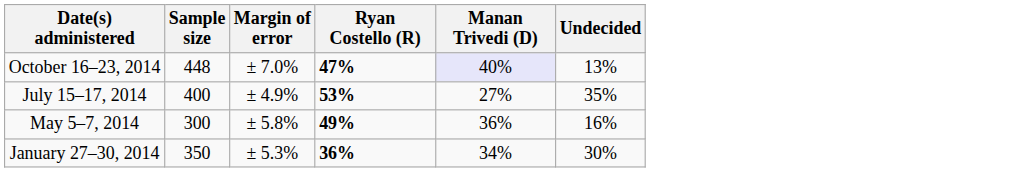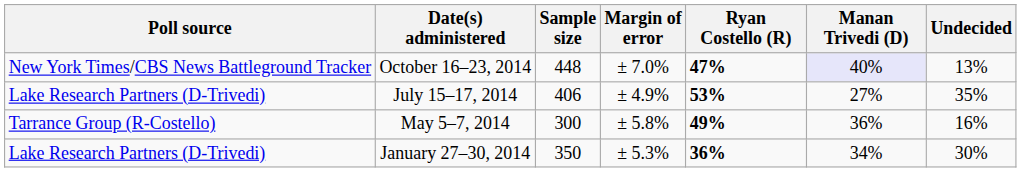+ column: Poll source | New York Times/CBS News Battleground Tracker | Lake Research Partners (D-Trivedi) | Tarrance Group (R-Costello) | Lake Research Partners (D-Trivedi)
July 15–17, 2014 | Sample size: 400 -> 406
